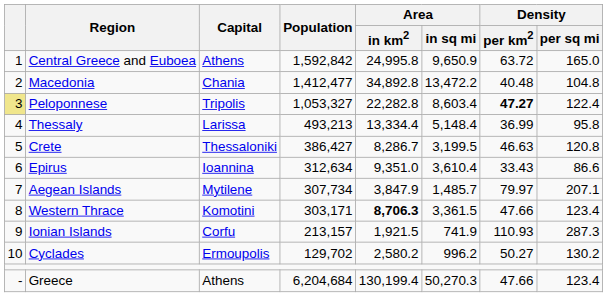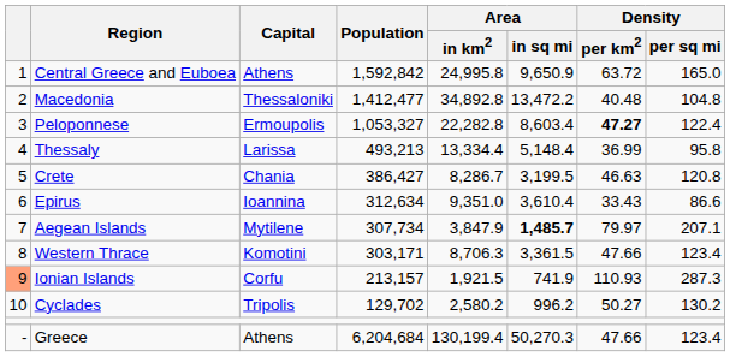Macedonia | Capital: Chania -> Thessaloniki
Peloponnese | column 1: khaki background -> no background
Peloponnese | Capital: Tripolis -> Ermoupolis
Crete | Capital: Thessaloniki -> Chania
Aegean Islands | Area / in sq mi: normal -> bold
Western Thrace | Area / in km2: bold -> normal
Ionian Islands | column 1: no background -> lightsalmon background
Cyclades | Capital: Ermoupolis -> Tripolis
